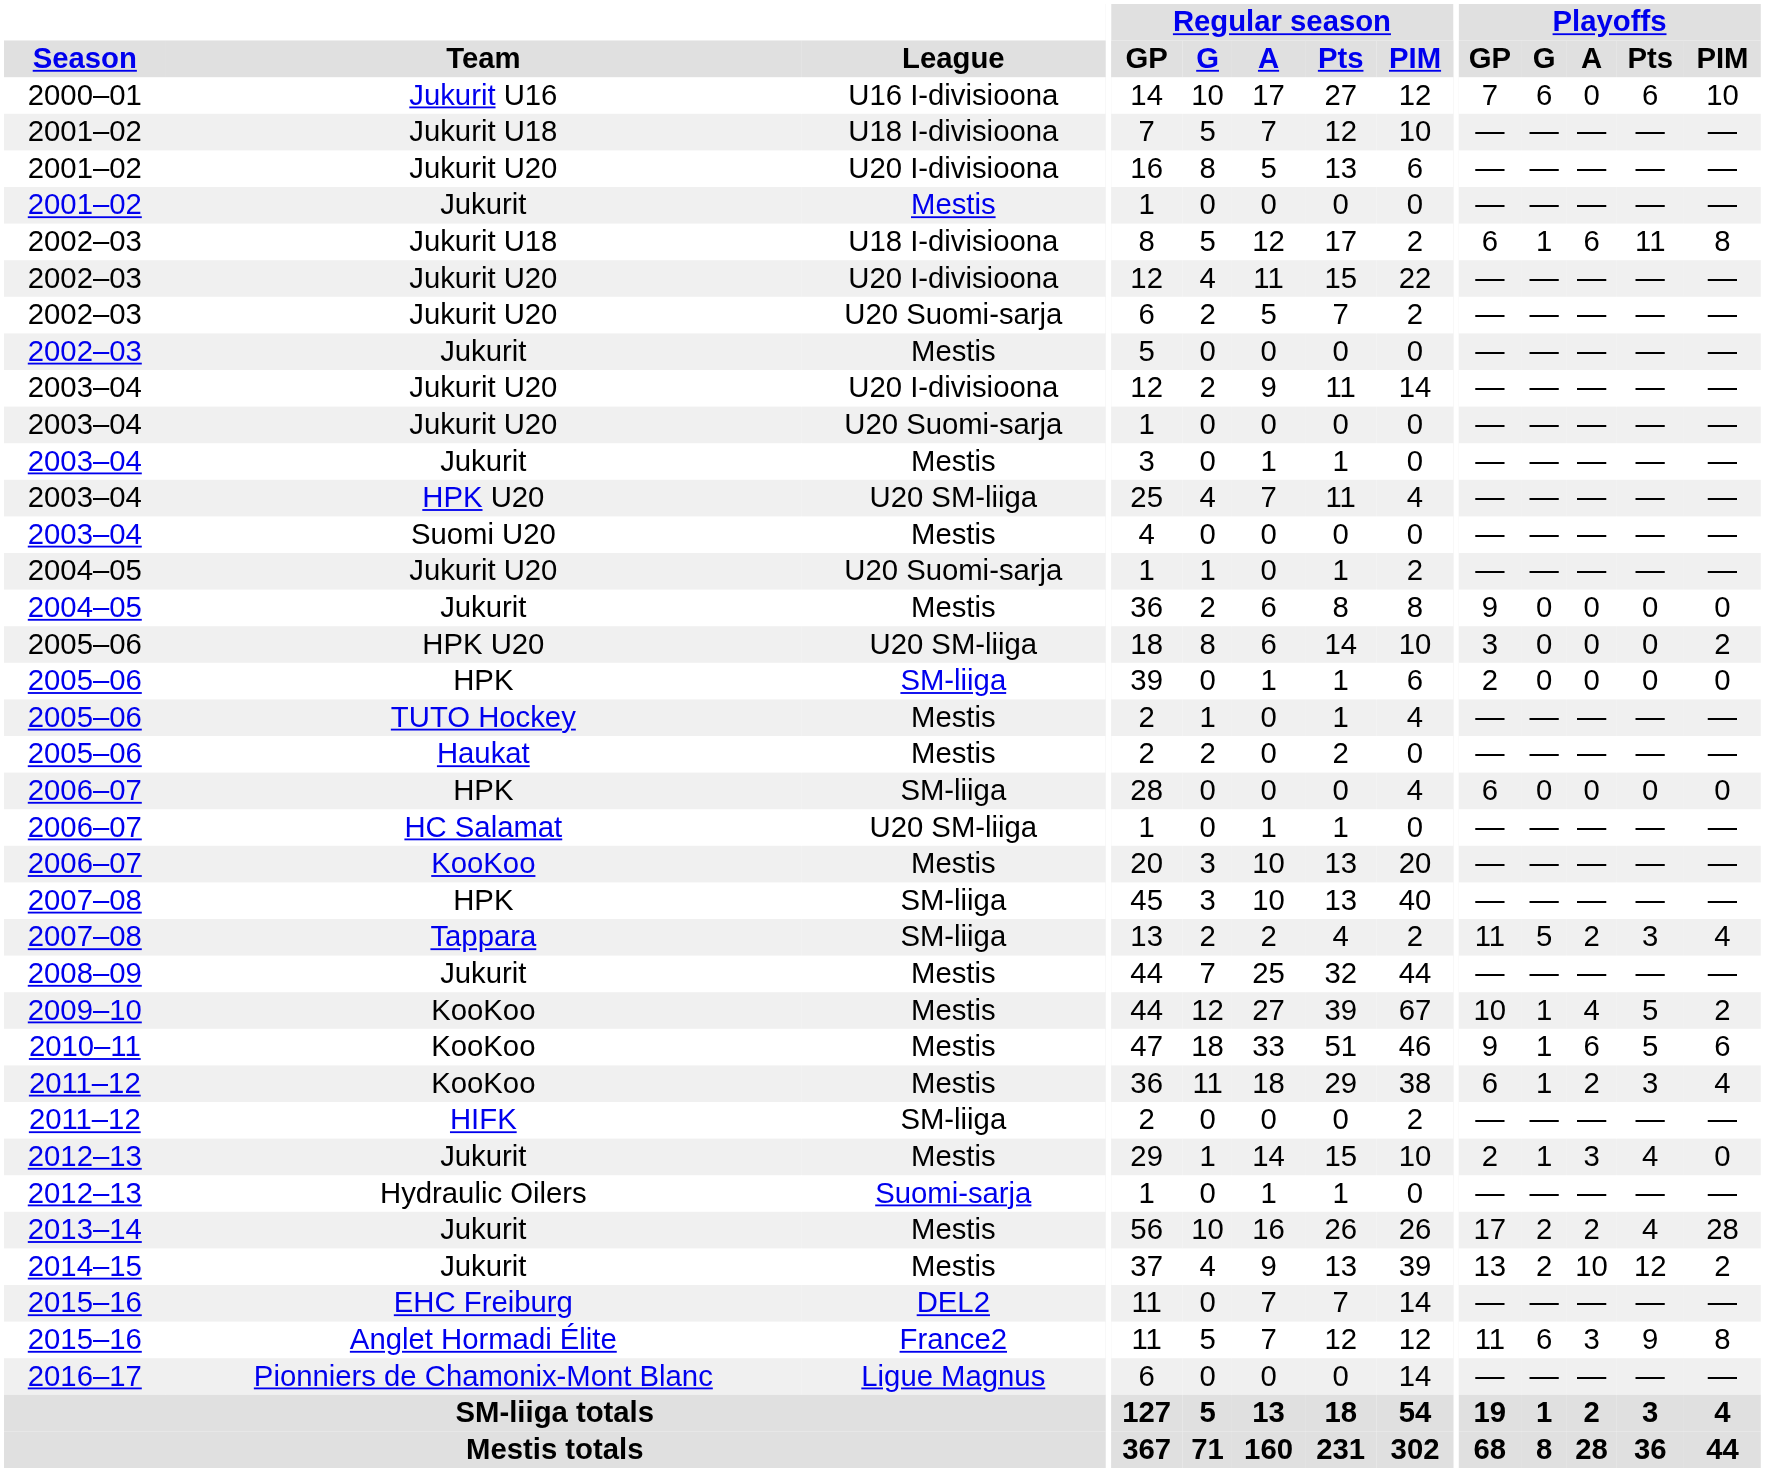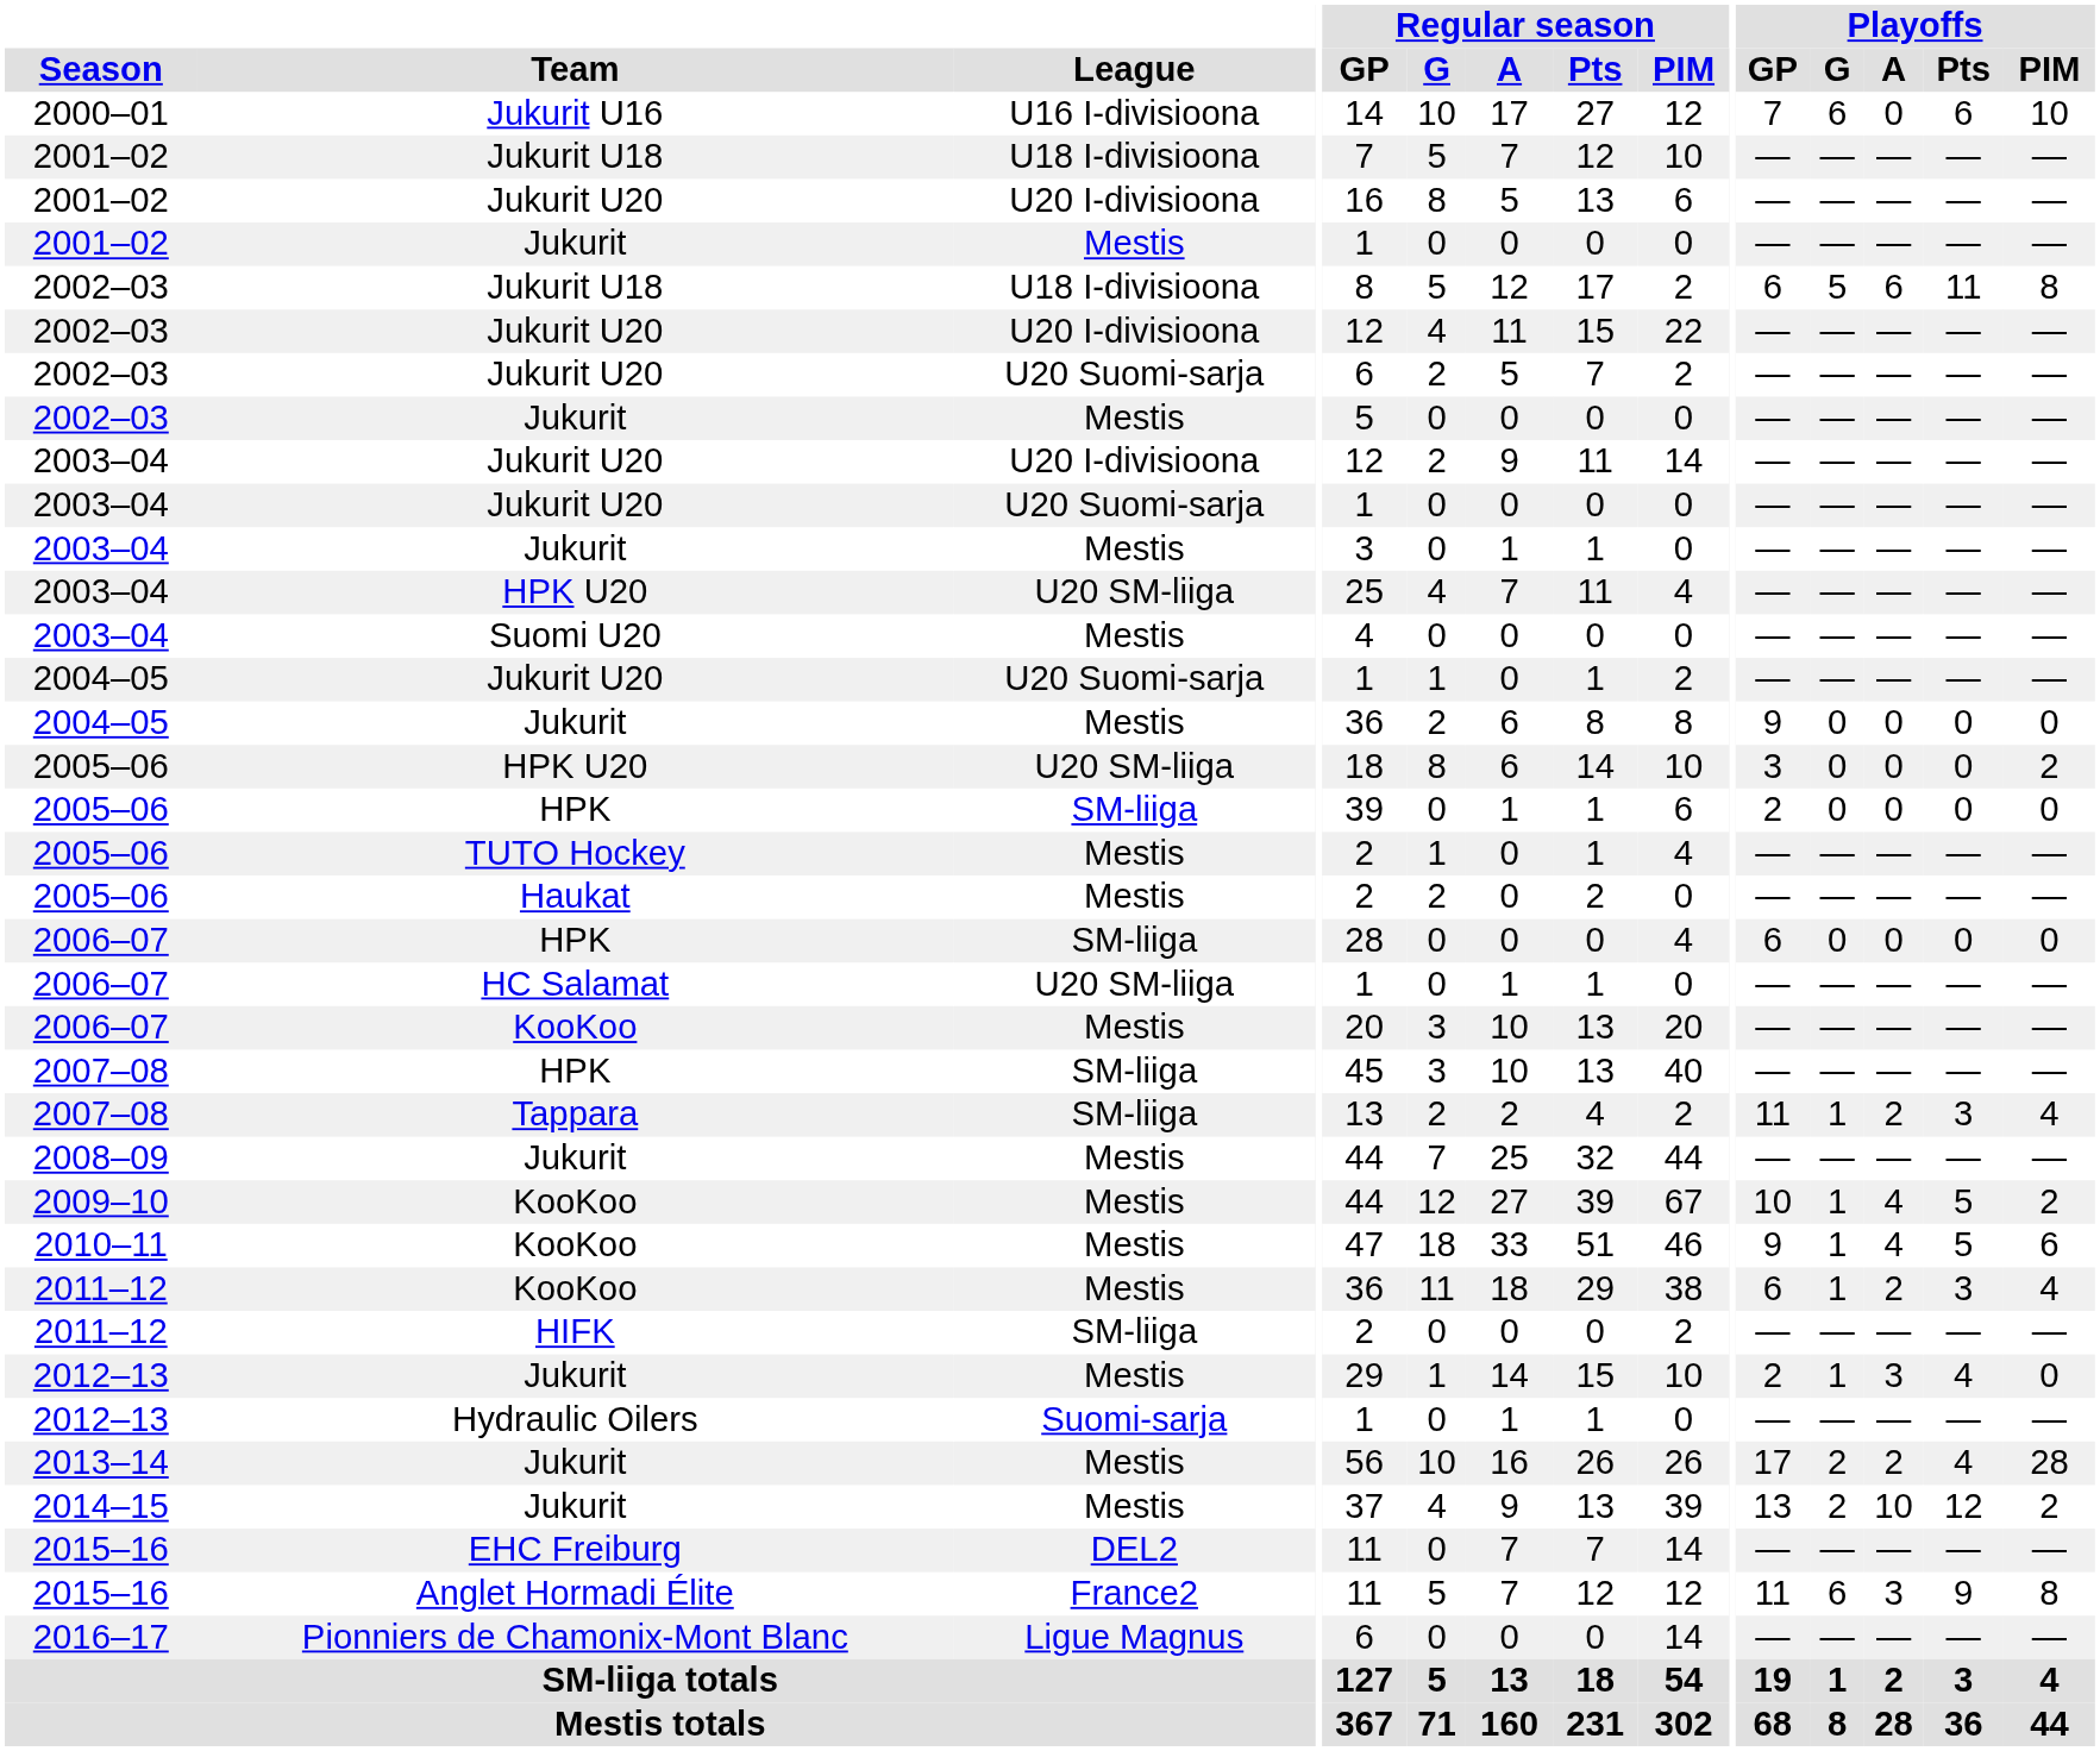2002–03 / Jukurit U18 | Playoffs / G: 1 -> 5
2007–08 / Tappara | Playoffs / G: 5 -> 1
2010–11 | Playoffs / A: 6 -> 4
